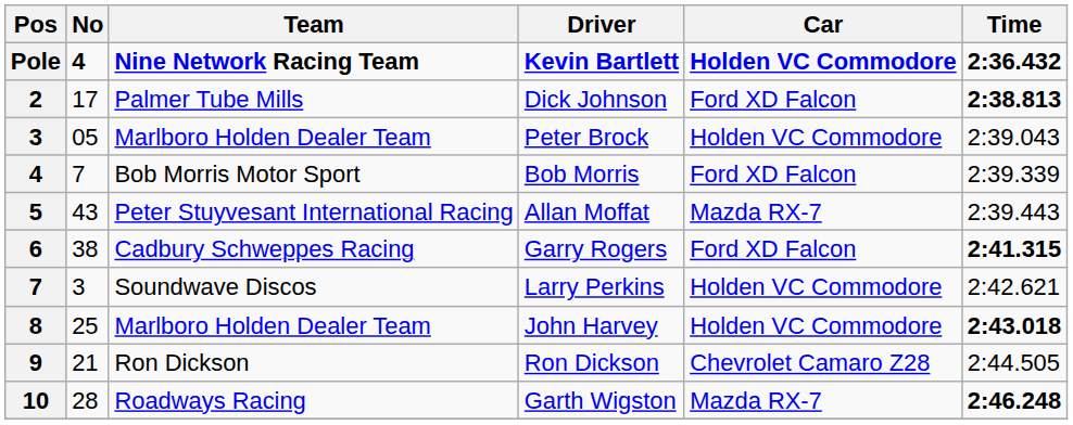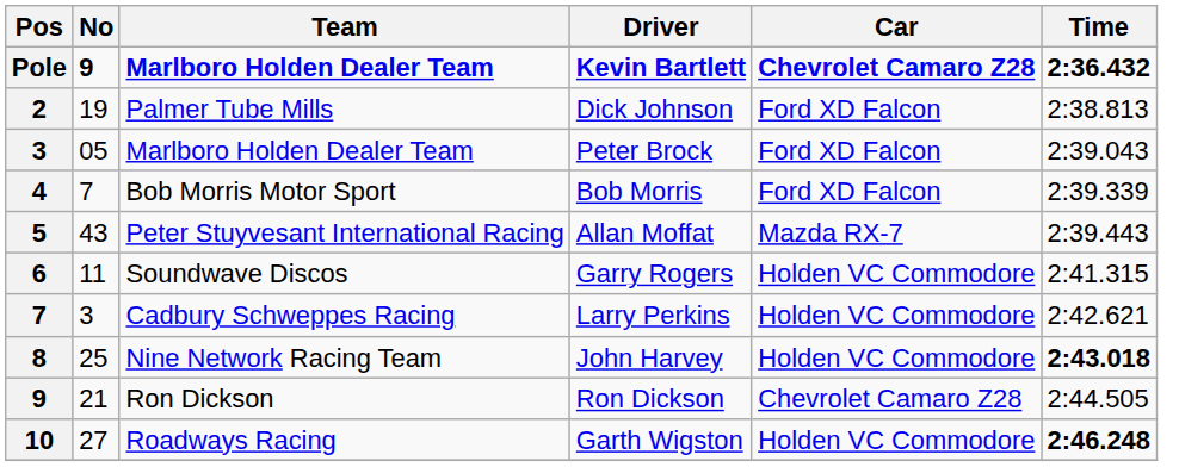Kevin Bartlett | No: 4 -> 9
Kevin Bartlett | Team: Nine Network Racing Team -> Marlboro Holden Dealer Team
Kevin Bartlett | Car: Holden VC Commodore -> Chevrolet Camaro Z28
Dick Johnson | No: 17 -> 19
Dick Johnson | Time: bold -> normal
Peter Brock | Car: Holden VC Commodore -> Ford XD Falcon
Garry Rogers | No: 38 -> 11
Garry Rogers | Team: Cadbury Schweppes Racing -> Soundwave Discos
Garry Rogers | Car: Ford XD Falcon -> Holden VC Commodore
Garry Rogers | Time: bold -> normal
Larry Perkins | Team: Soundwave Discos -> Cadbury Schweppes Racing
John Harvey | Team: Marlboro Holden Dealer Team -> Nine Network Racing Team
Garth Wigston | No: 28 -> 27
Garth Wigston | Car: Mazda RX-7 -> Holden VC Commodore
